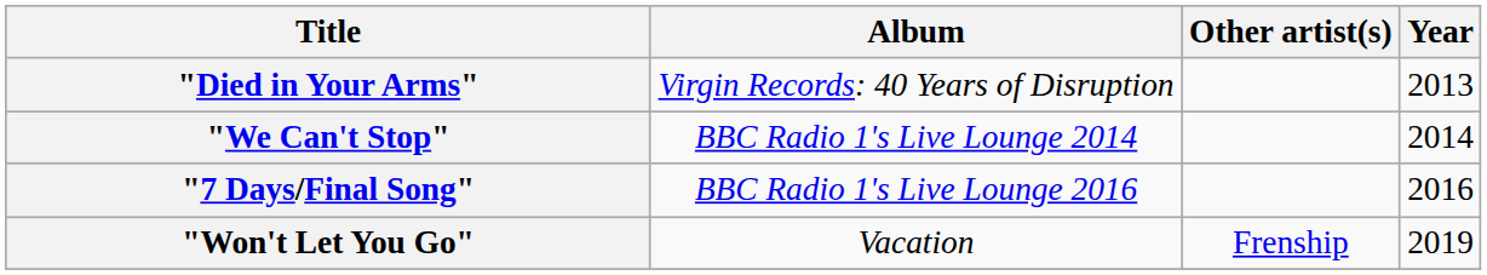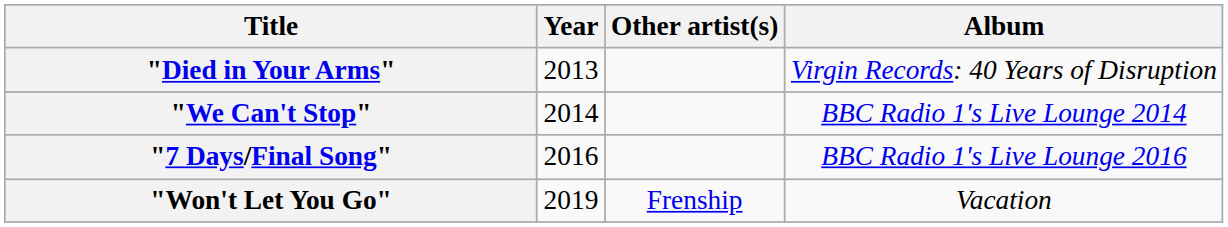columns swapped: Year <-> Album
